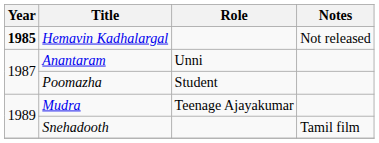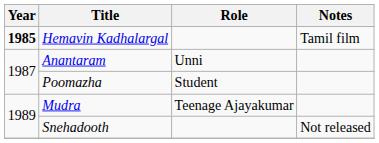Hemavin Kadhalargal | Notes: Not released -> Tamil film
Snehadooth | Notes: Tamil film -> Not released
